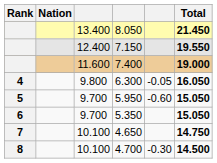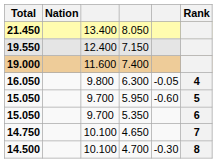columns swapped: Rank <-> Total
